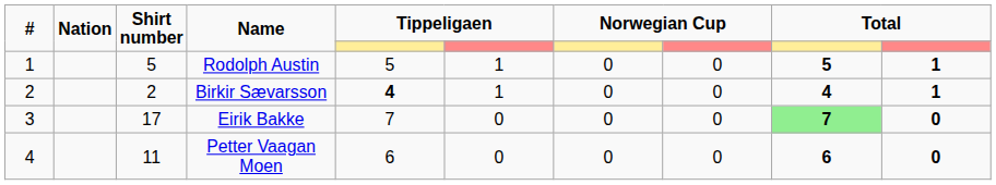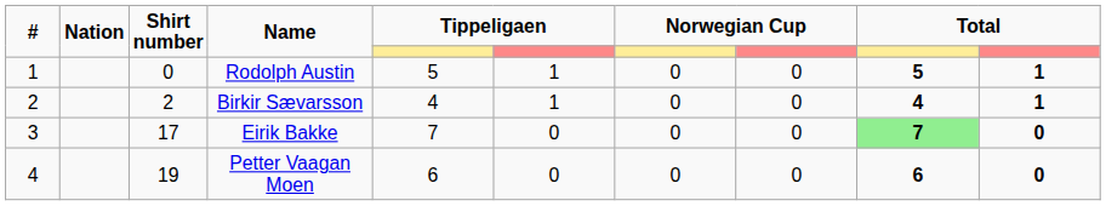Rodolph Austin | Shirt number: 5 -> 0
Birkir Sævarsson | column 5: bold -> normal
Petter Vaagan Moen | Shirt number: 11 -> 19
